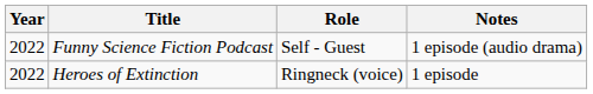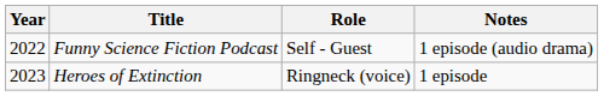Heroes of Extinction | Year: 2022 -> 2023
